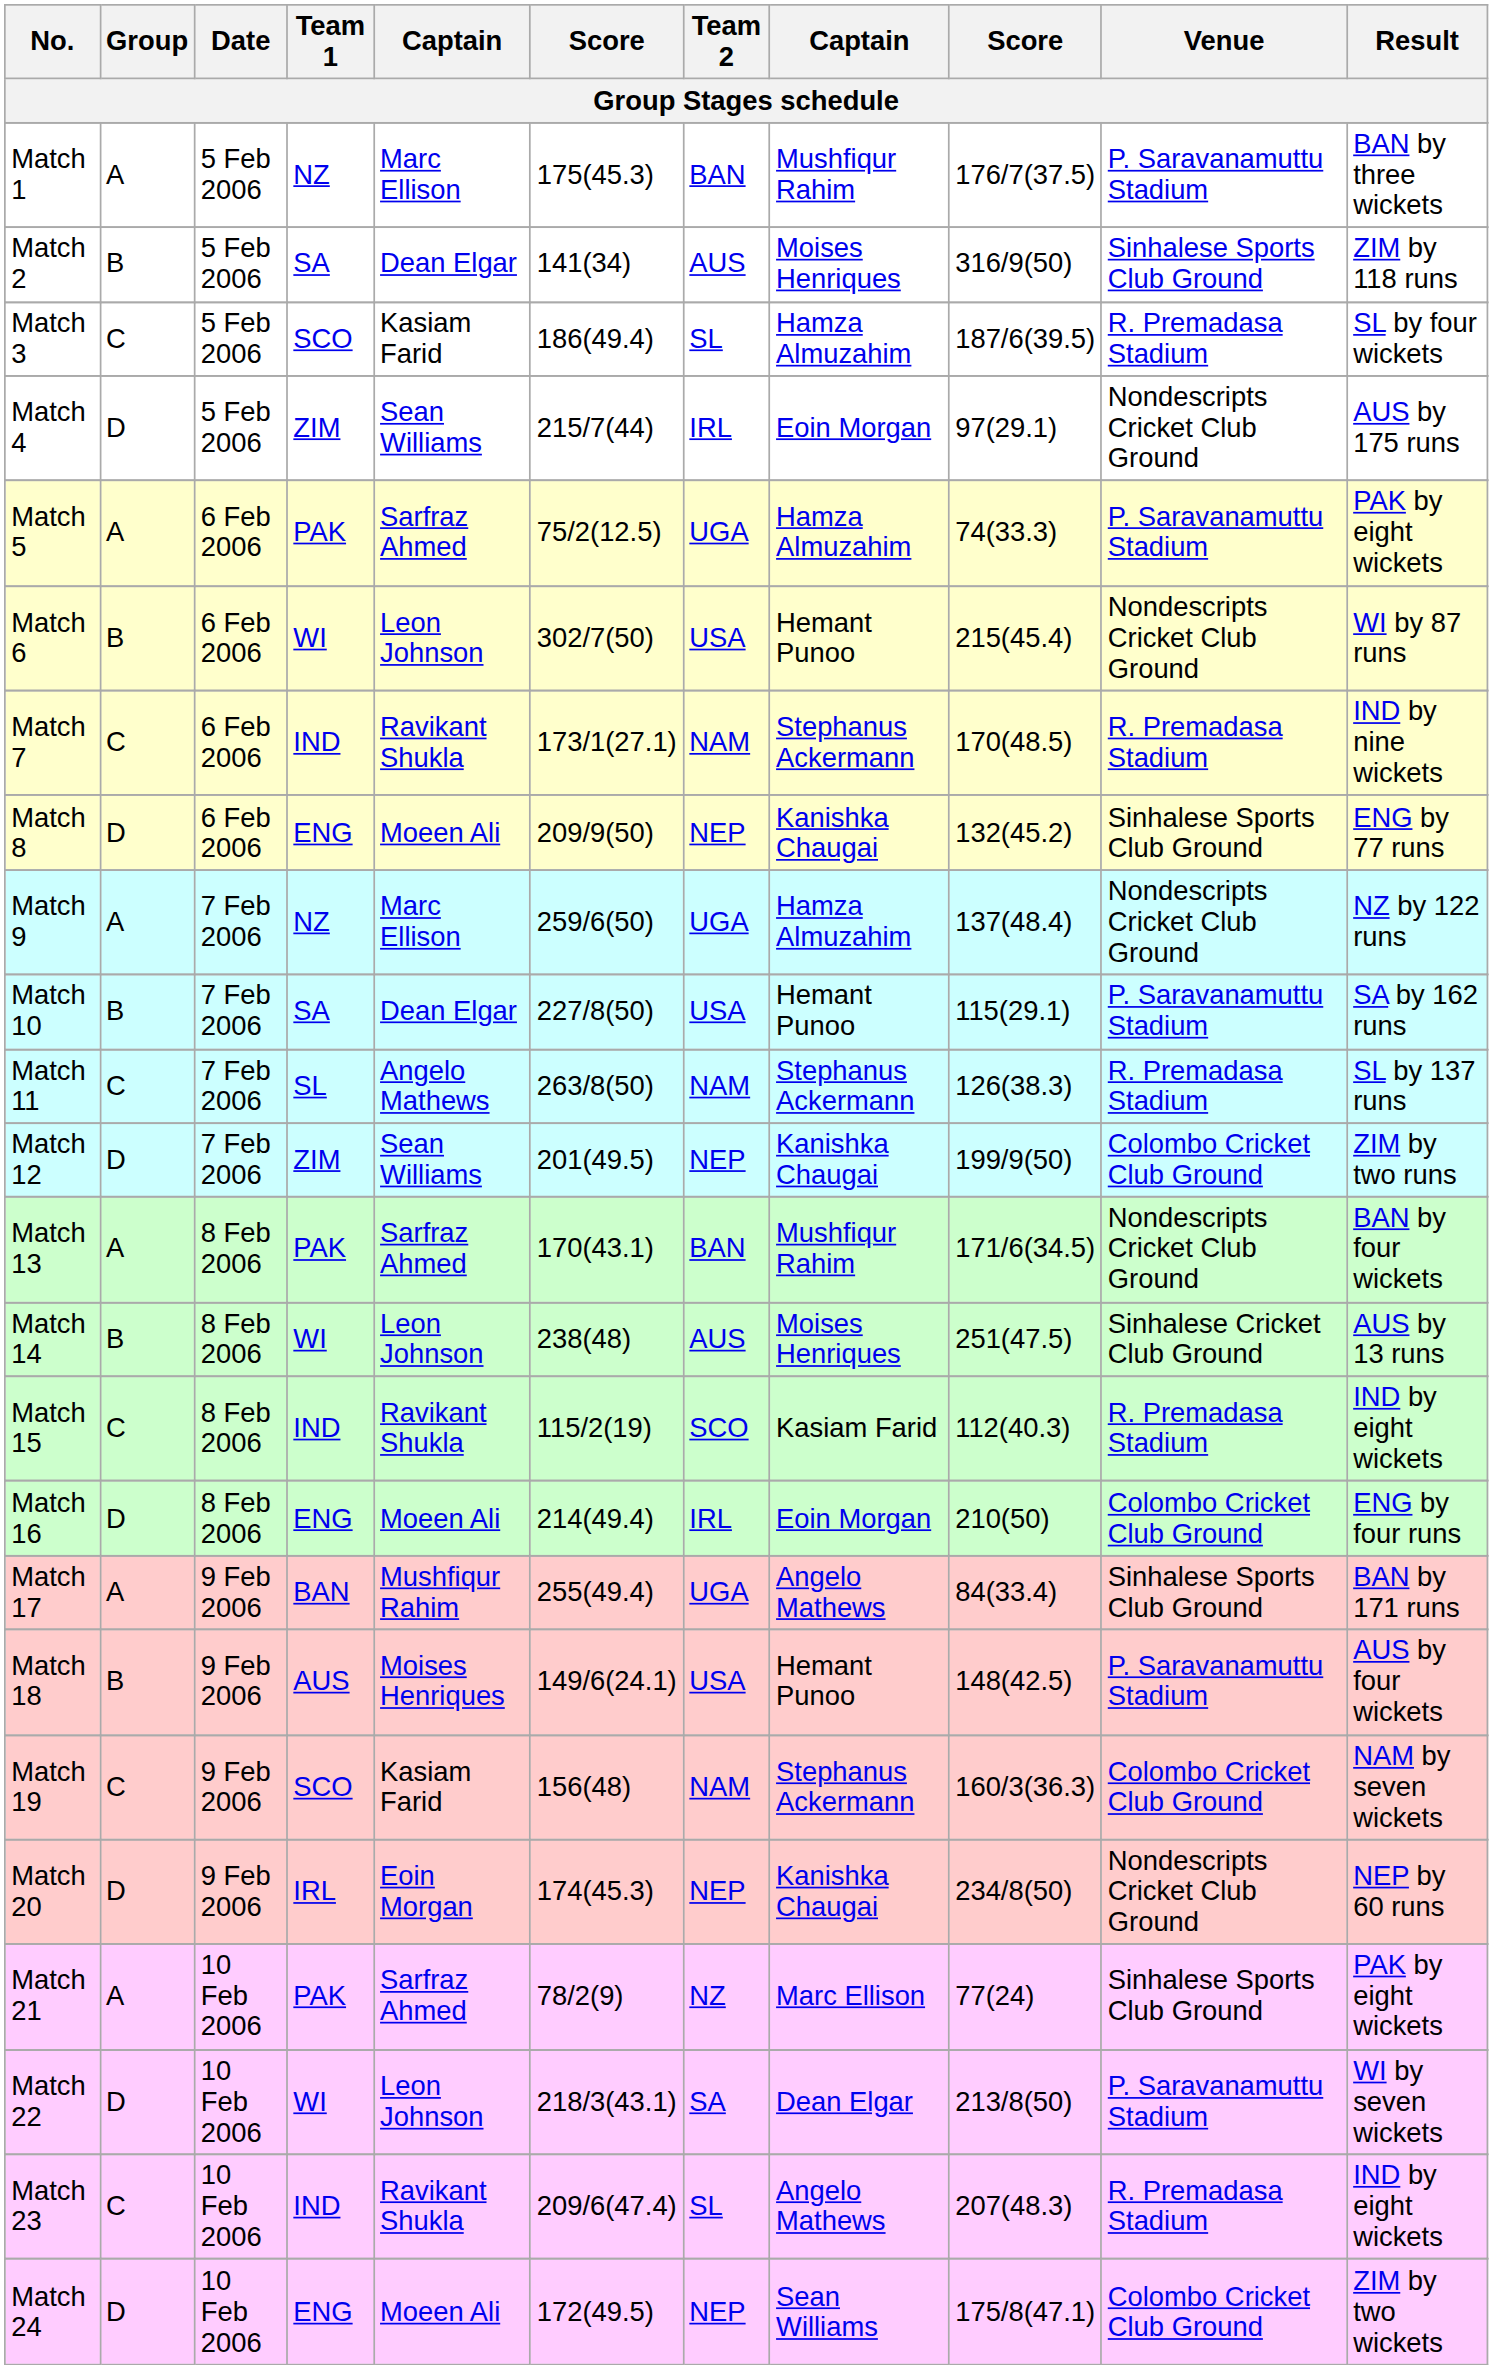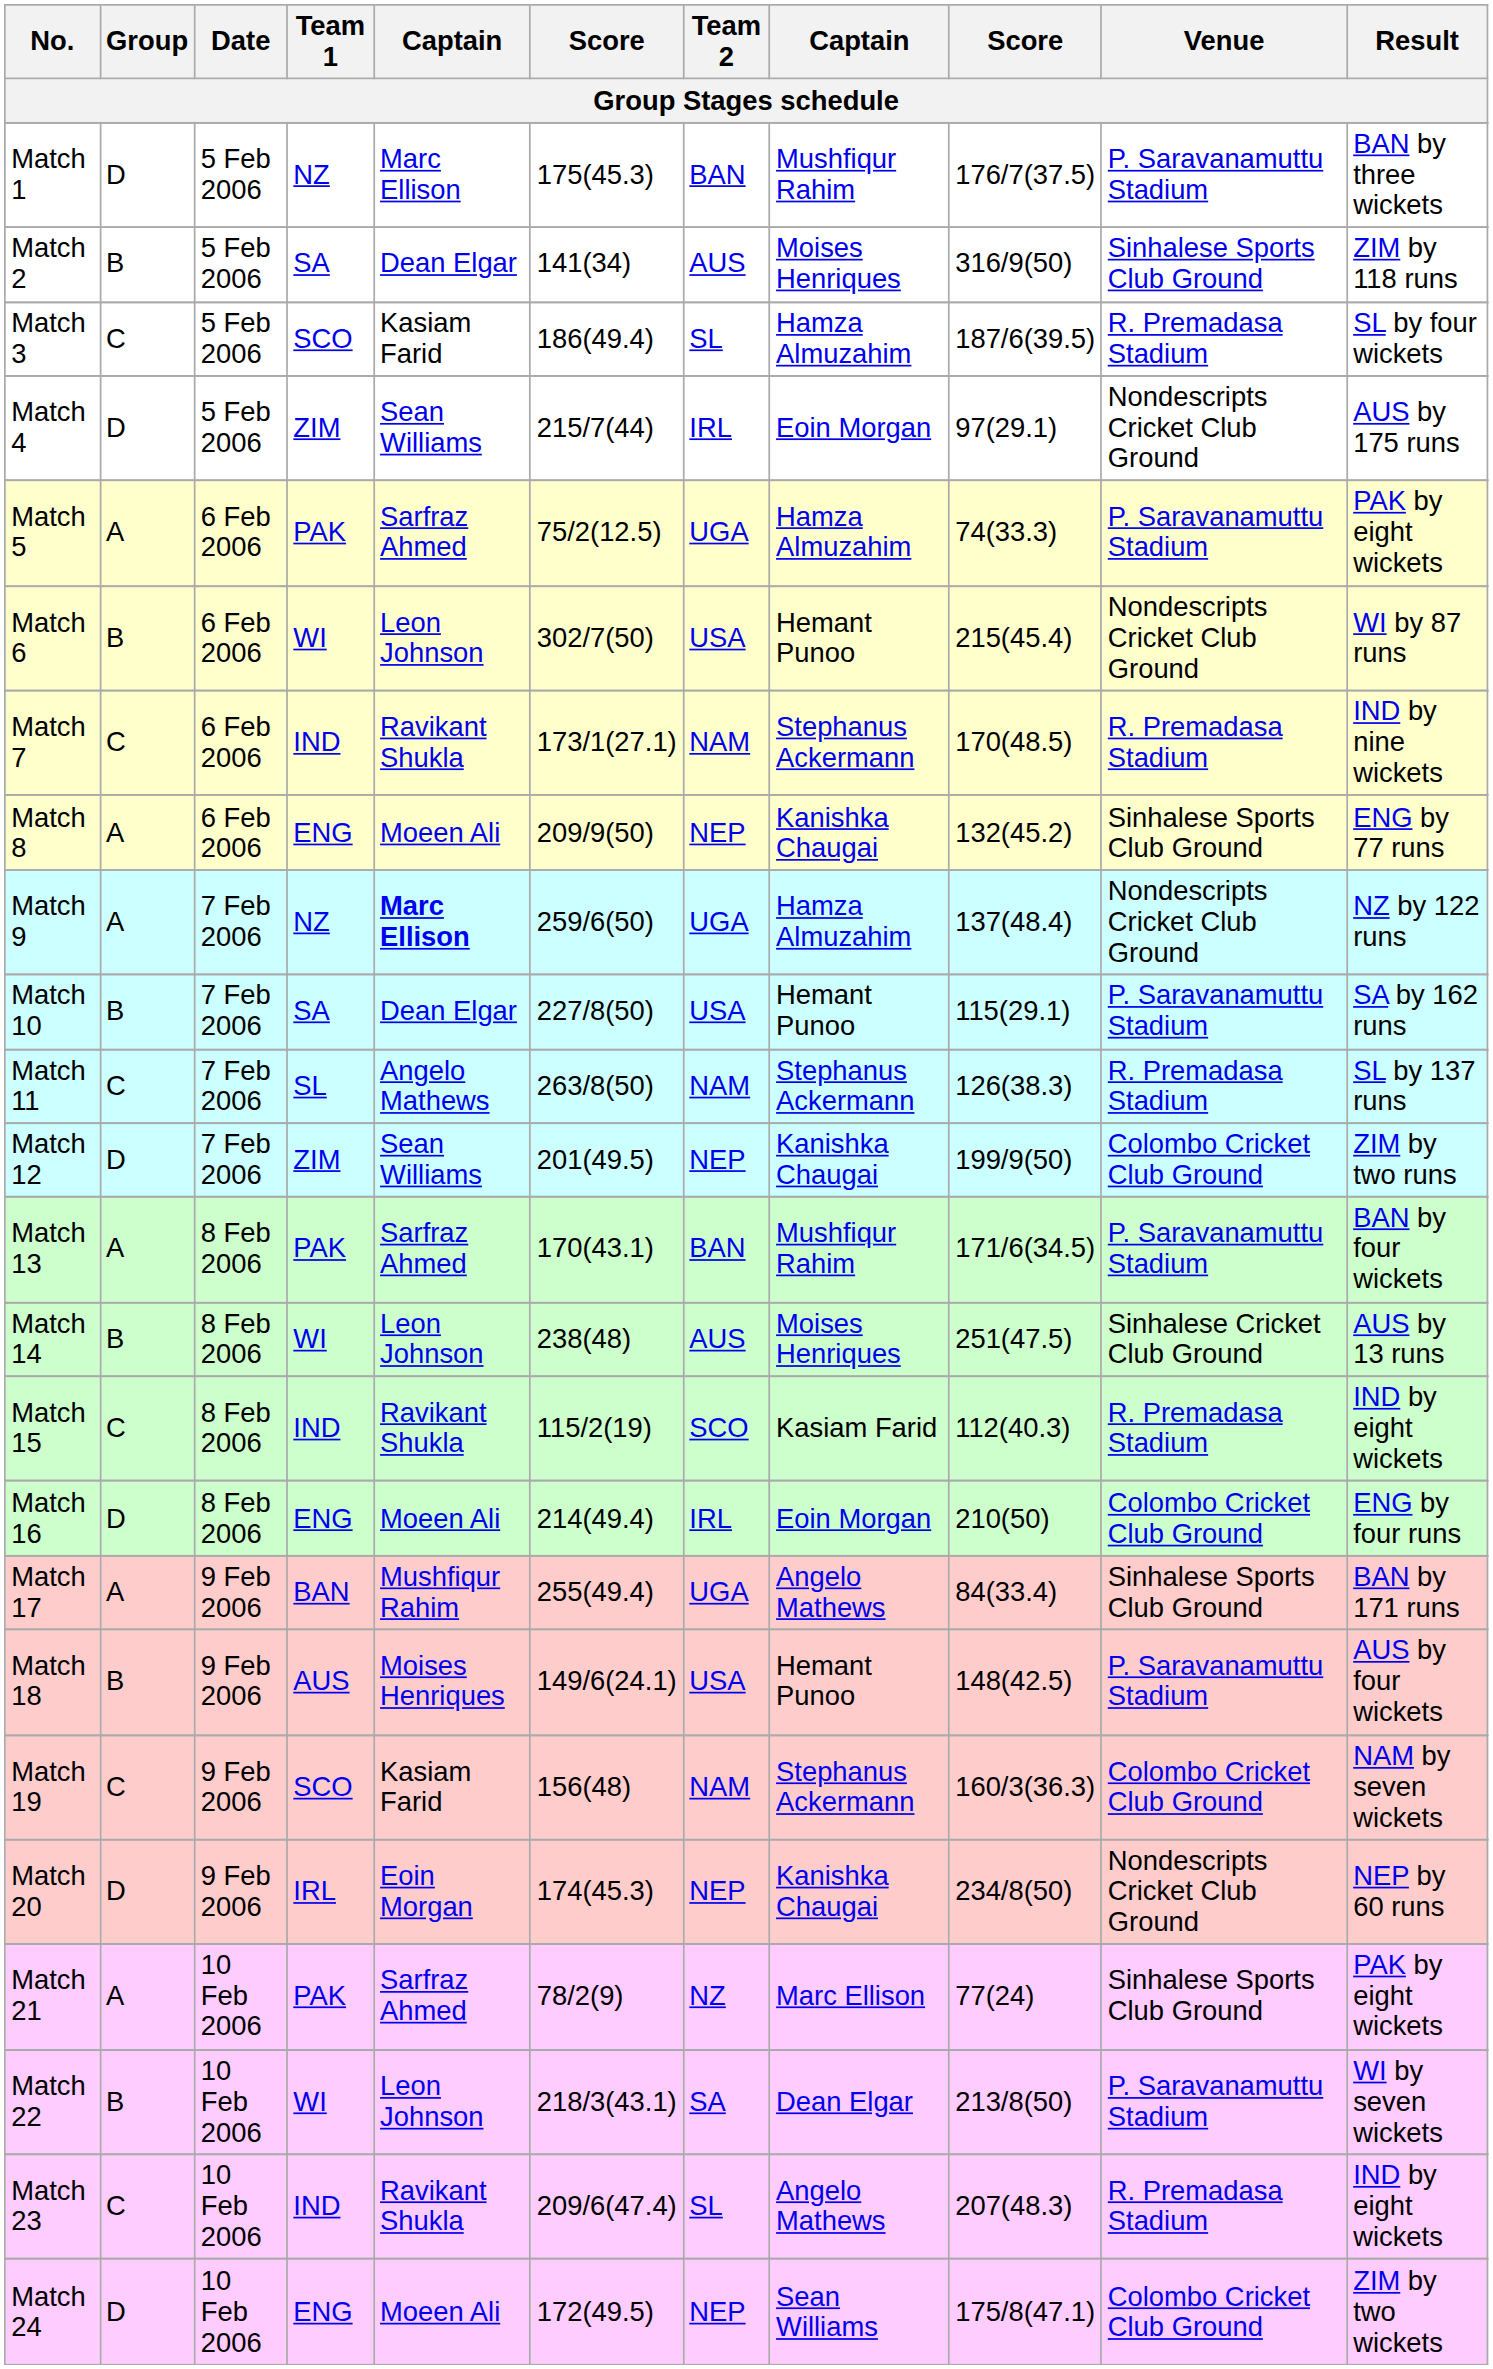Match 1 | Group: A -> D
Match 8 | Group: D -> A
Match 9 | column 5: normal -> bold
Match 13 | Venue: Nondescripts Cricket Club Ground -> P. Saravanamuttu Stadium
Match 22 | Group: D -> B
